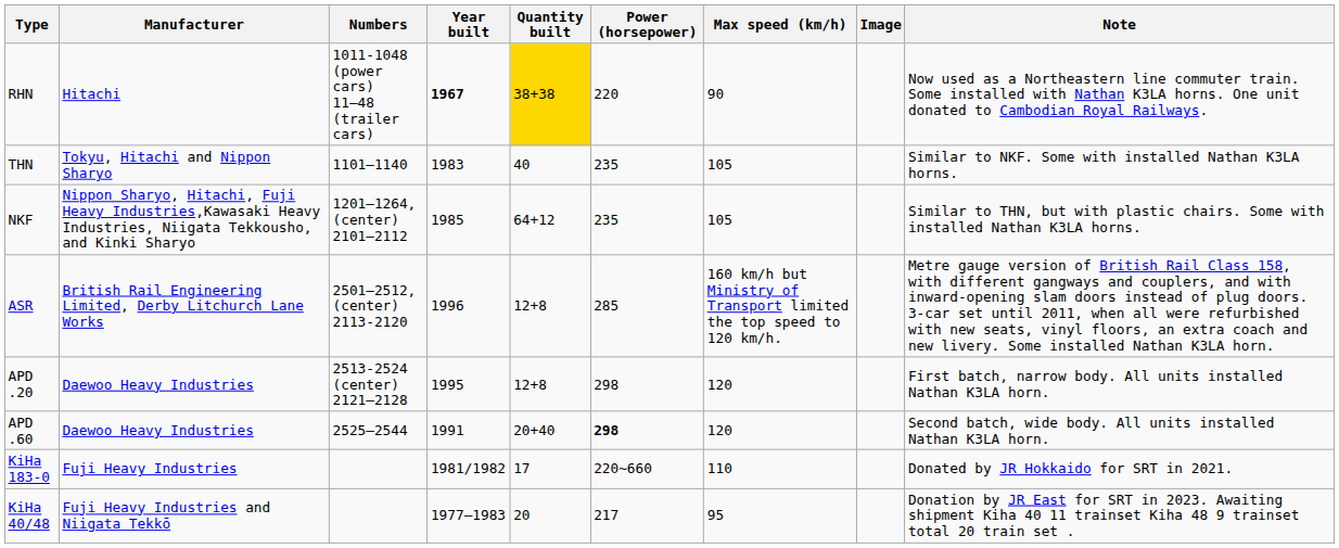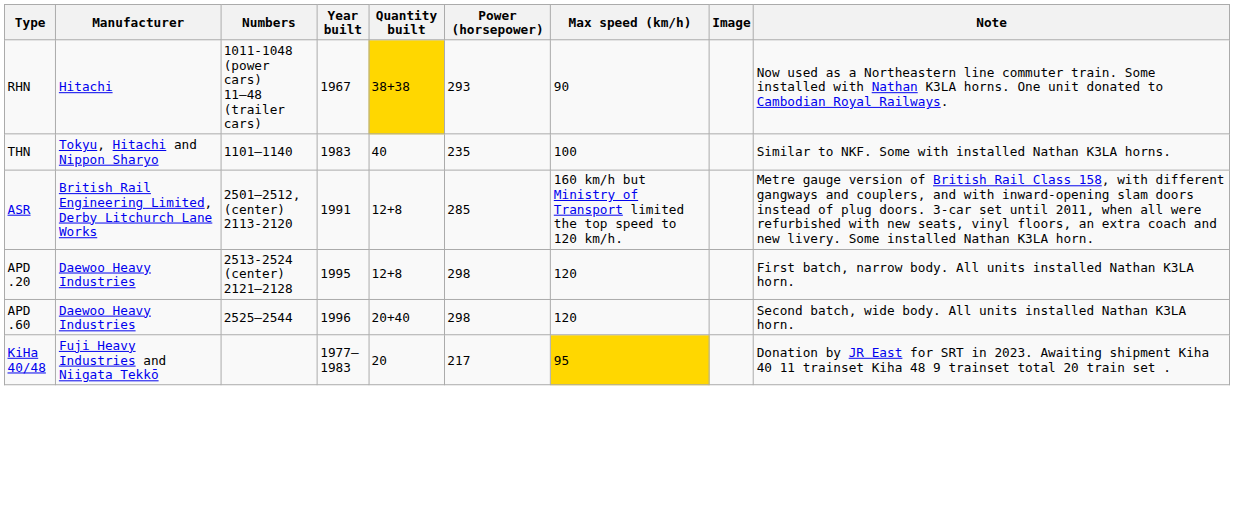RHN | Year built: bold -> normal
RHN | Power (horsepower): 220 -> 293
THN | Max speed (km/h): 105 -> 100
- row: NKF | Nippon Sharyo, Hitachi, Fuji Heavy Industries,Kawasaki Heavy Industries, Niigata Tekkousho, and Kinki Sharyo | 1201–1264, (center) 2101–2112 | 1985 | 64+12 | 235 | 105 | Similar to THN, but with plastic chairs. Some with installed Nathan K3LA horns.
ASR | Year built: 1996 -> 1991
APD .60 | Year built: 1991 -> 1996
APD .60 | Power (horsepower): bold -> normal
- row: KiHa 183-0 | Fuji Heavy Industries | 1981/1982 | 17 | 220~660 | 110 | Donated by JR Hokkaido for SRT in 2021.
KiHa 40/48 | Max speed (km/h): no background -> gold background
